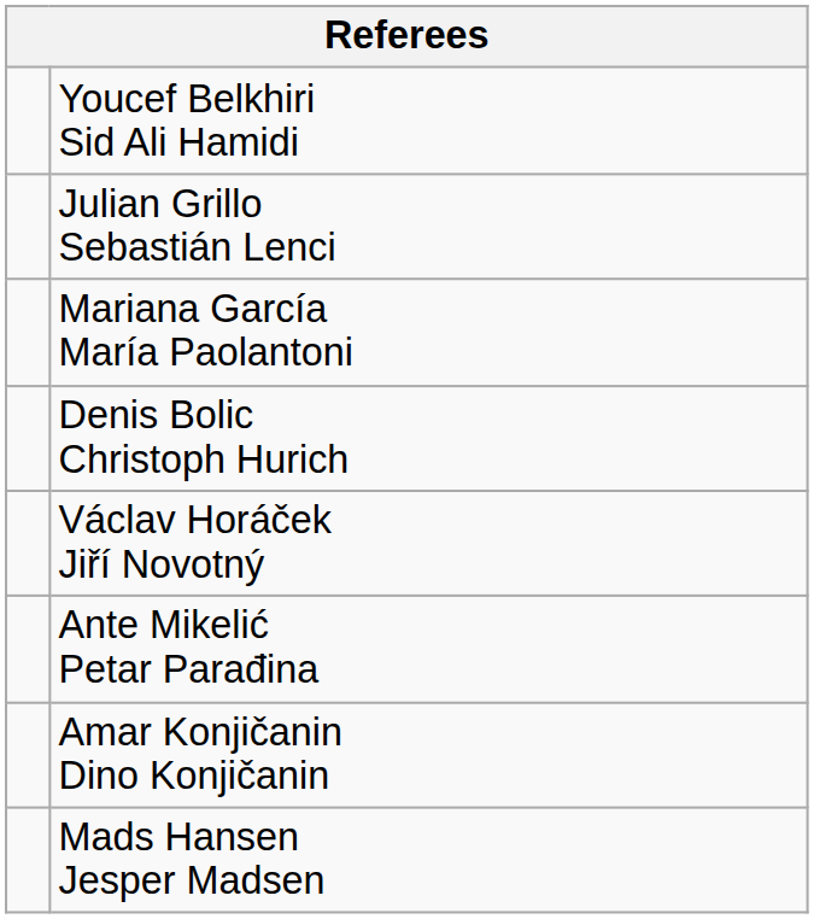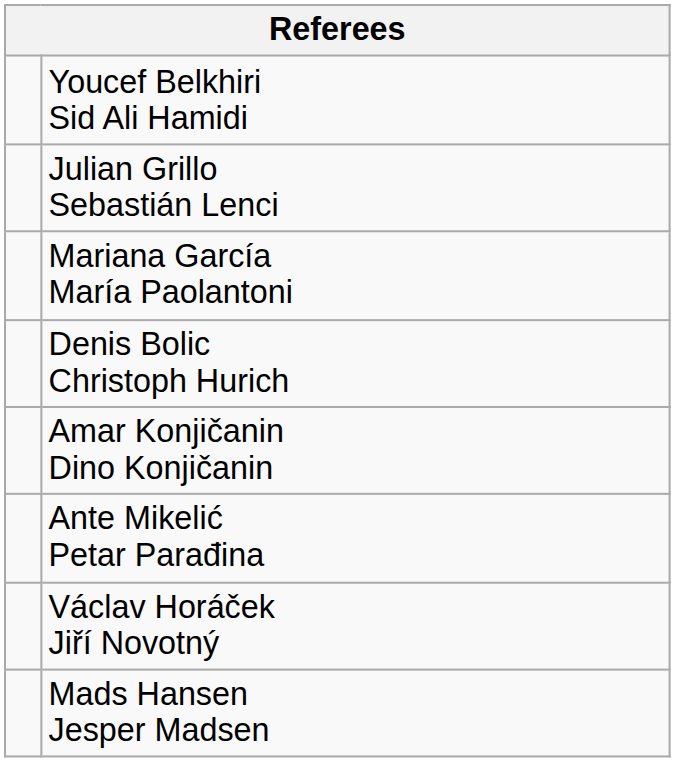rows swapped: Amar Konjičanin Dino Konjičanin <-> Václav Horáček Jiří Novotný
